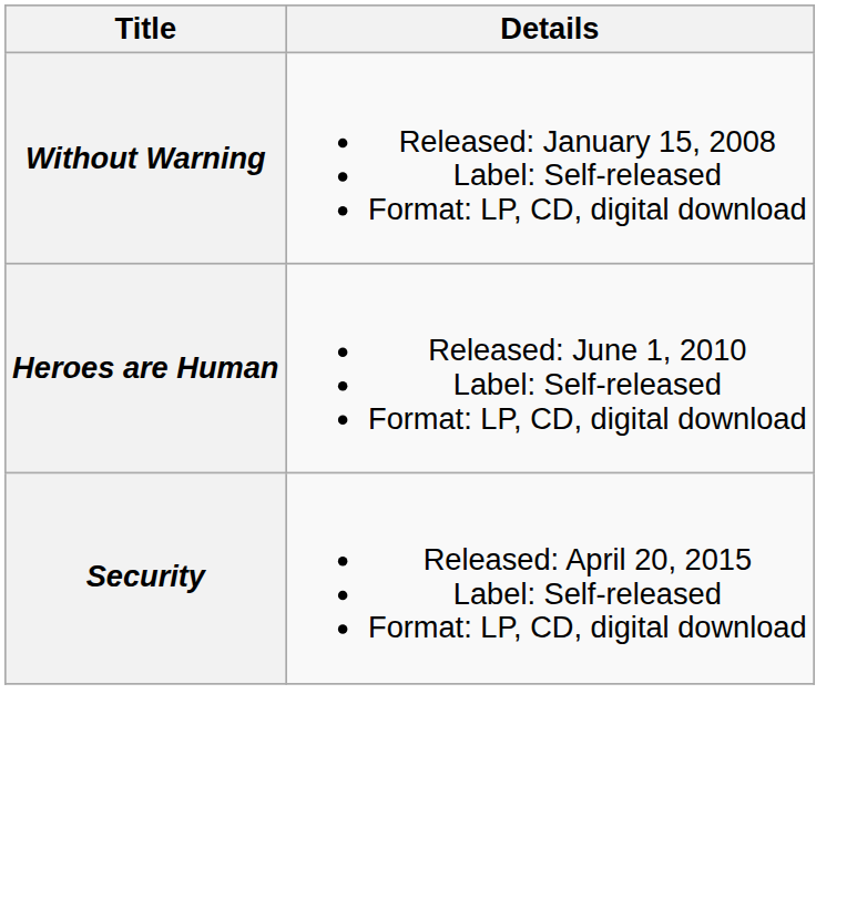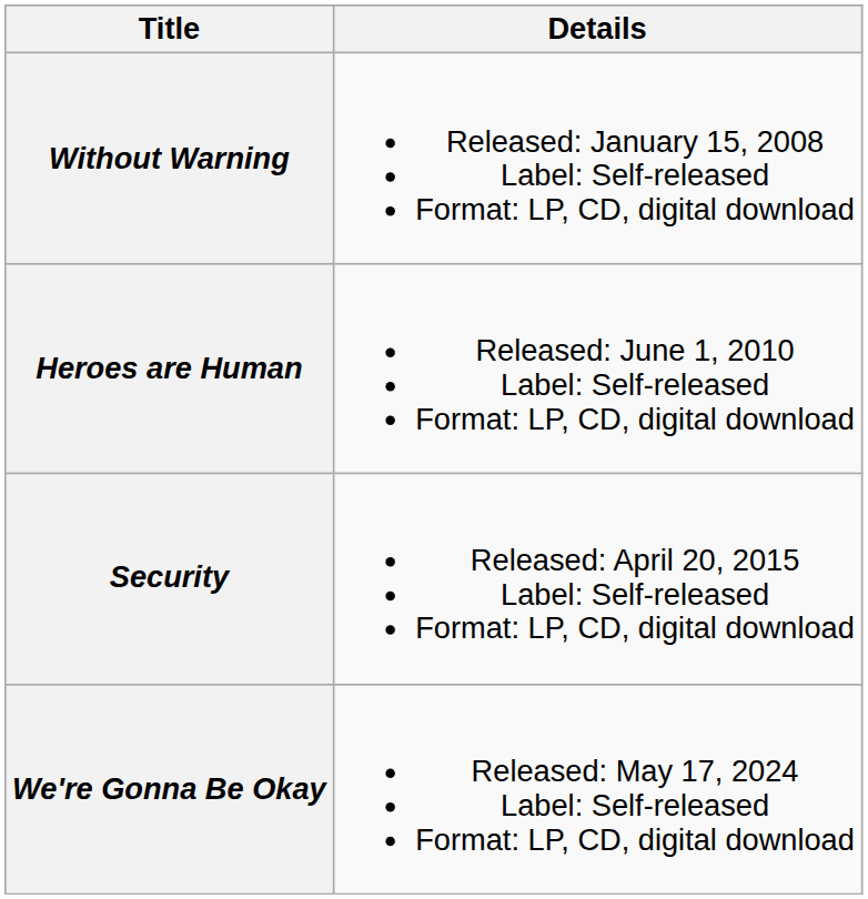+ row: We're Gonna Be Okay | Released: May 17, 2024 Label: Self-released Format: LP, CD, digital download
